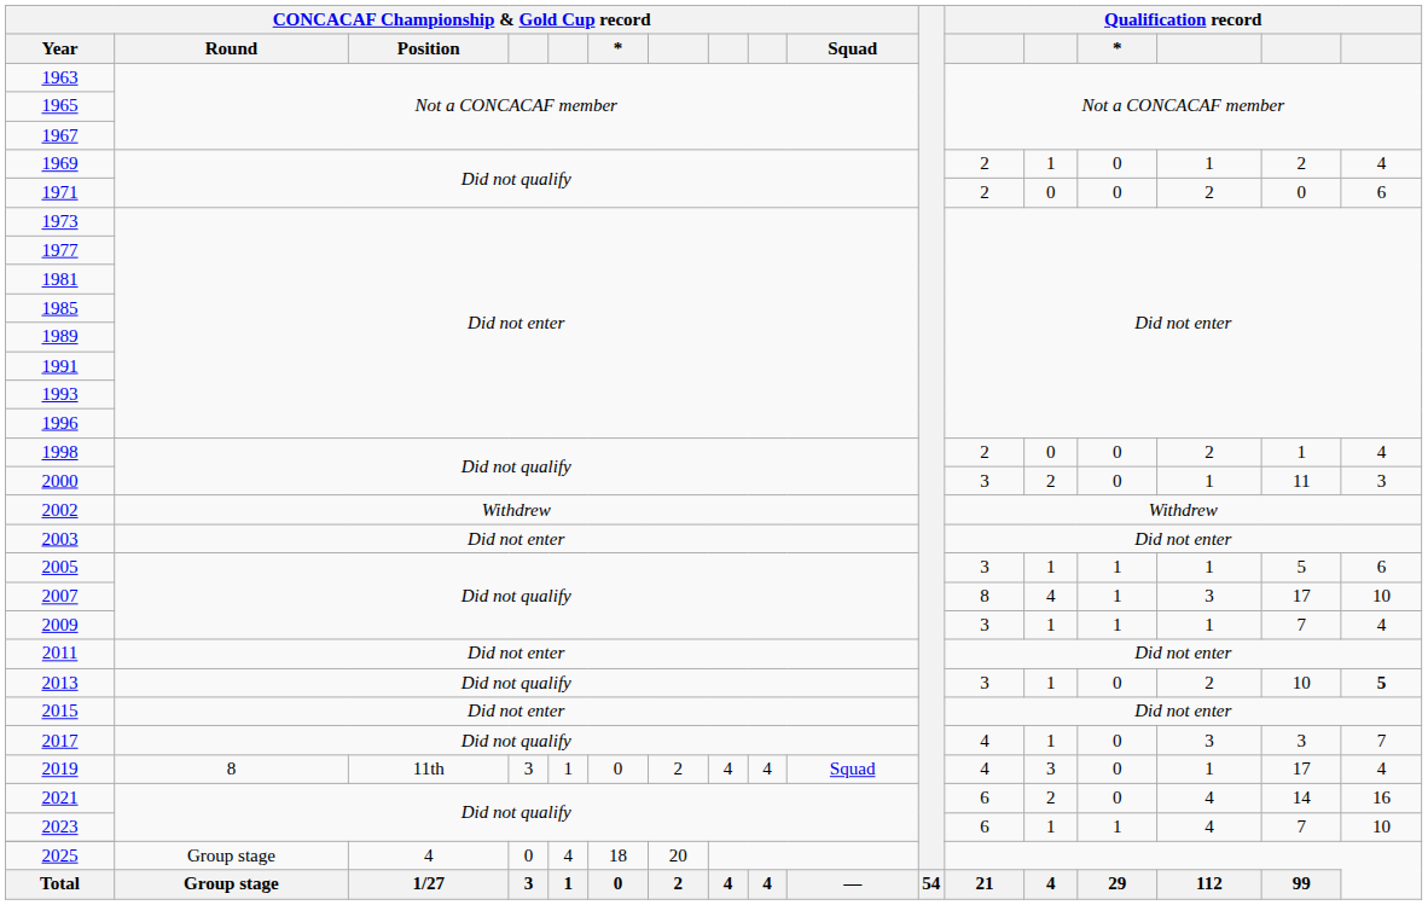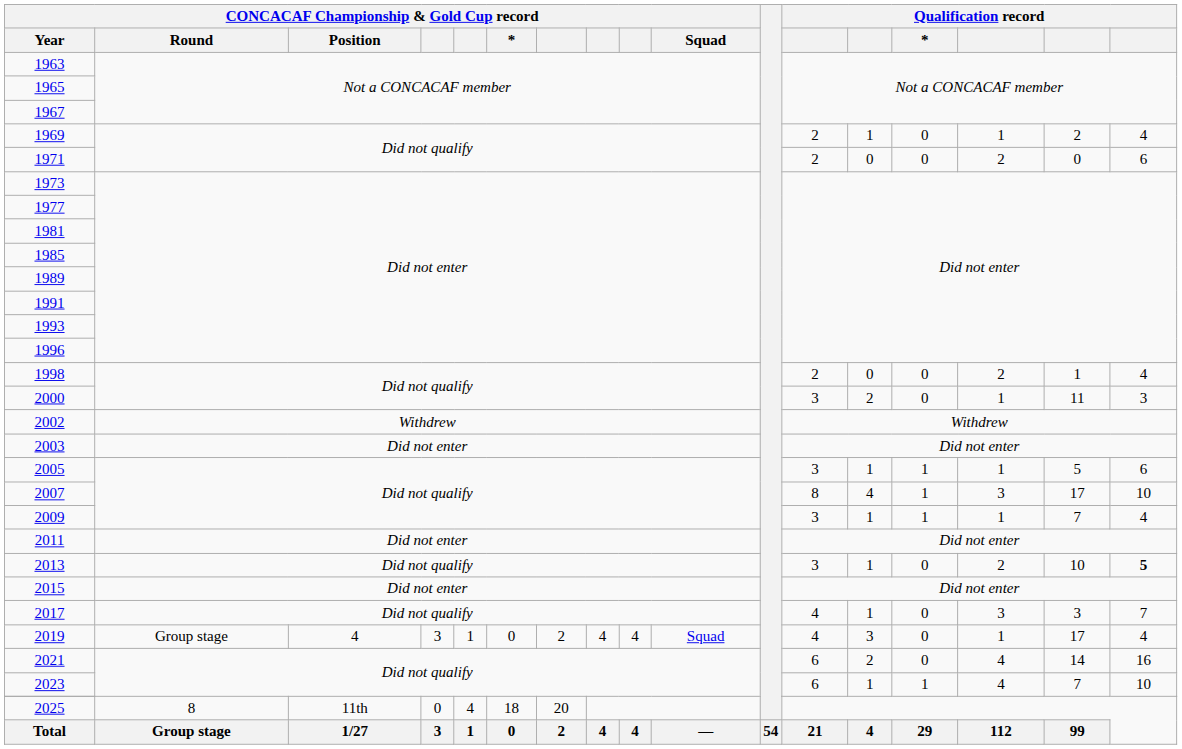2019 | CONCACAF Championship & Gold Cup record / Round: 8 -> Group stage
2019 | CONCACAF Championship & Gold Cup record / Position: 11th -> 4
2025 | CONCACAF Championship & Gold Cup record / Round: Group stage -> 8
2025 | CONCACAF Championship & Gold Cup record / Position: 4 -> 11th
